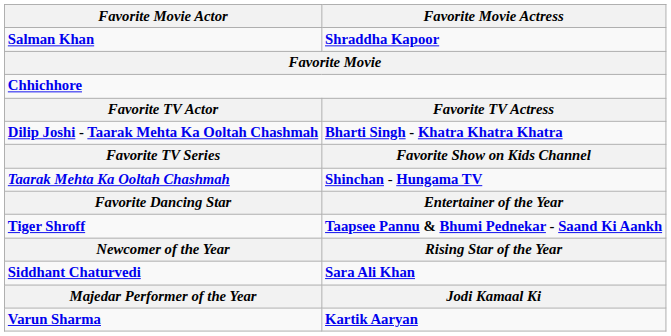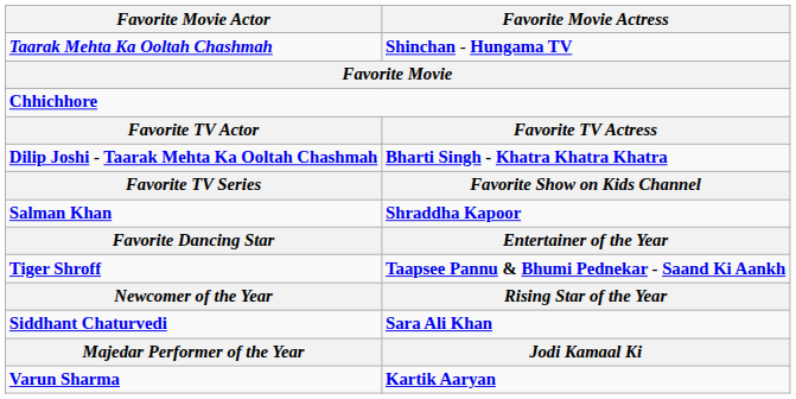rows swapped: Salman Khan <-> Taarak Mehta Ka Ooltah Chashmah
